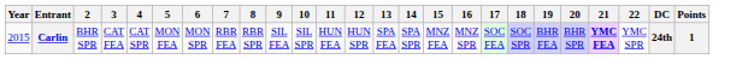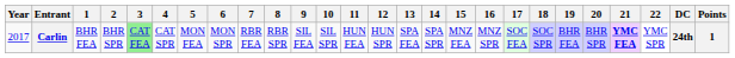+ column: 1 | BHR FEA
Carlin | Year: 2015 -> 2017
Carlin | 3: no background -> lightgreen background
